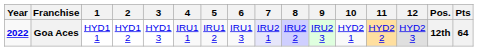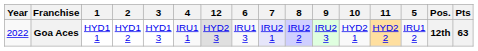columns swapped: 5 <-> 12
Goa Aces | Year: bold -> normal
Goa Aces | Pts: 64 -> 63
